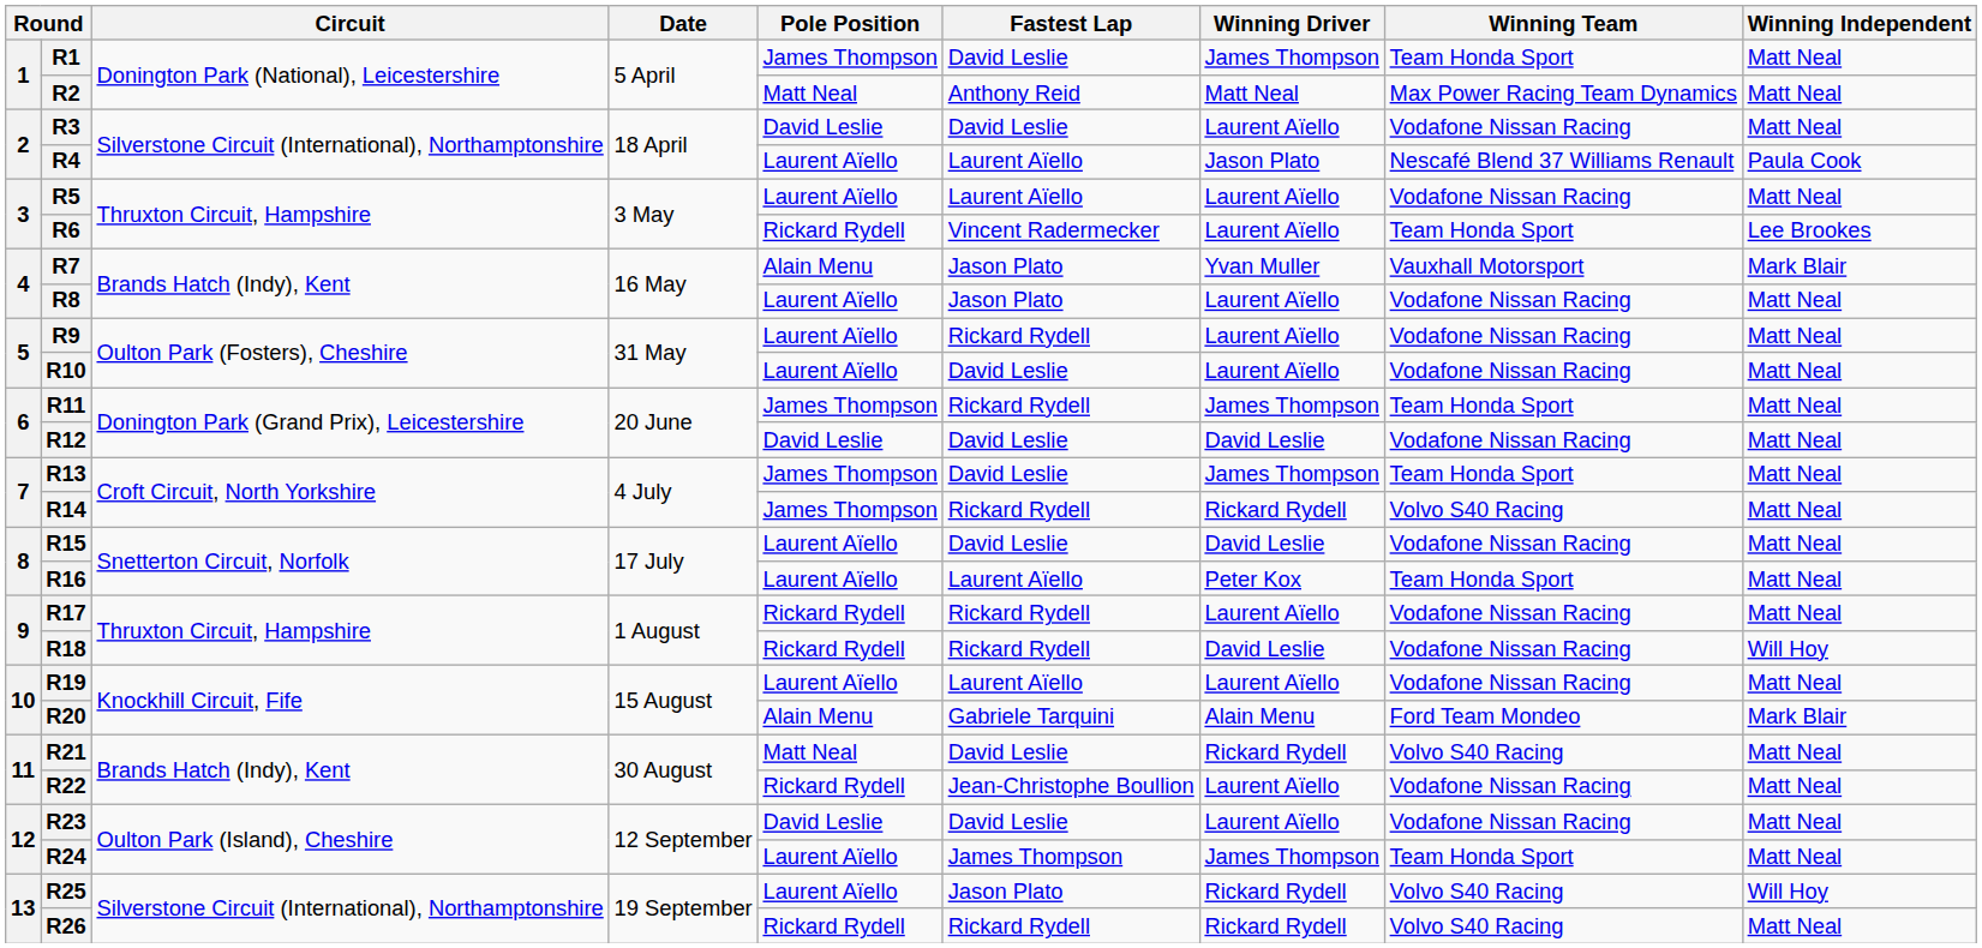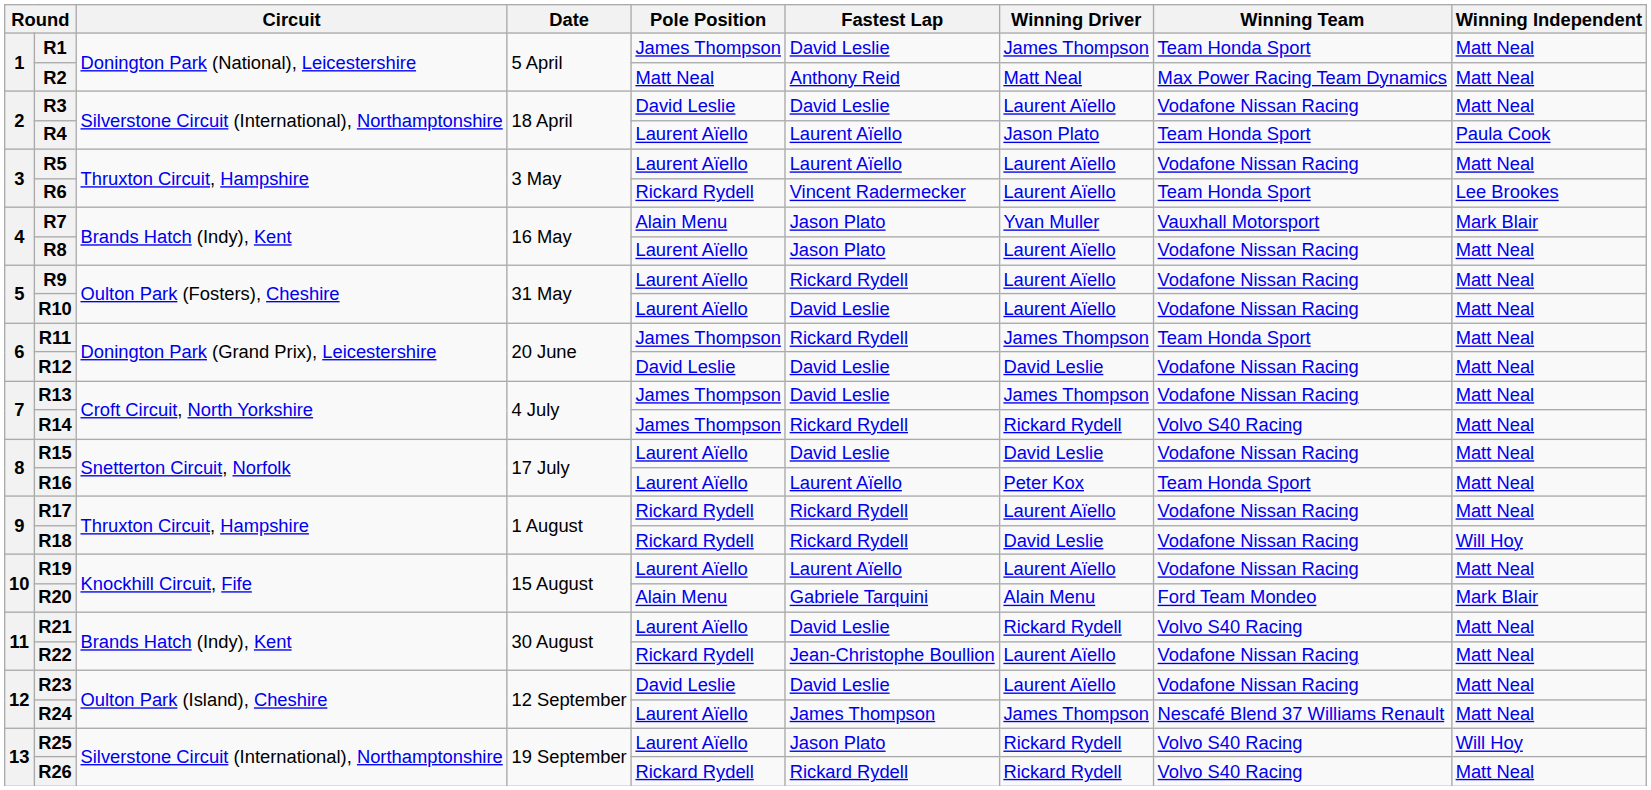R4 | Winning Team: Nescafé Blend 37 Williams Renault -> Team Honda Sport
R13 | Winning Team: Team Honda Sport -> Vodafone Nissan Racing
R21 | Pole Position: Matt Neal -> Laurent Aïello
R24 | Winning Team: Team Honda Sport -> Nescafé Blend 37 Williams Renault
